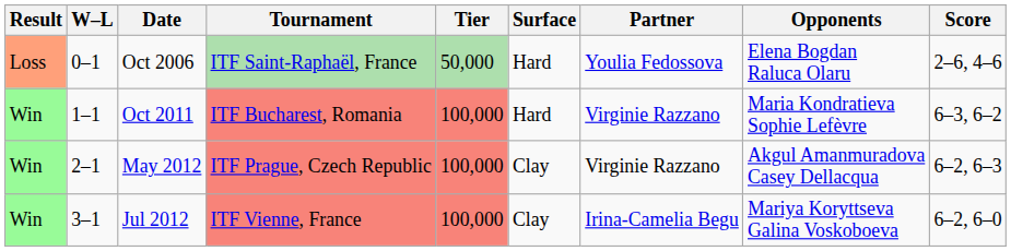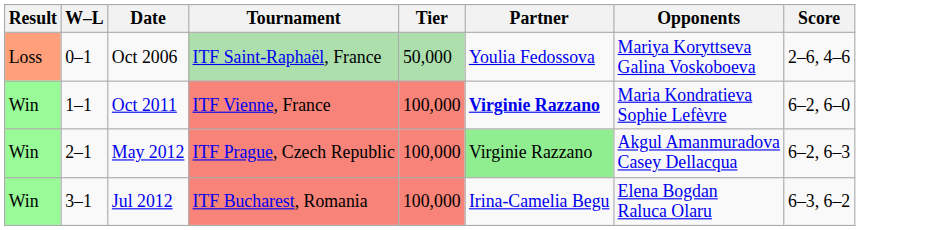- column: Surface | Hard | Hard | Clay | Clay
Oct 2006 | Opponents: Elena Bogdan Raluca Olaru -> Mariya Koryttseva Galina Voskoboeva
Oct 2011 | Tournament: ITF Bucharest, Romania -> ITF Vienne, France
Oct 2011 | Partner: normal -> bold
Oct 2011 | Score: 6–3, 6–2 -> 6–2, 6–0
May 2012 | Partner: no background -> lightgreen background
Jul 2012 | Tournament: ITF Vienne, France -> ITF Bucharest, Romania
Jul 2012 | Opponents: Mariya Koryttseva Galina Voskoboeva -> Elena Bogdan Raluca Olaru
Jul 2012 | Score: 6–2, 6–0 -> 6–3, 6–2
